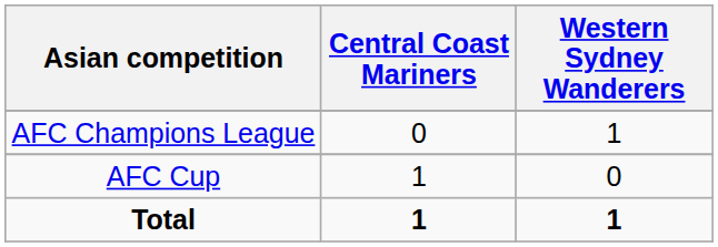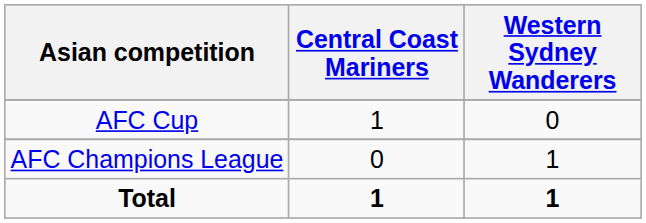rows swapped: AFC Champions League <-> AFC Cup
